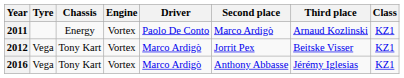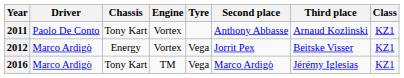columns swapped: Driver <-> Tyre
2011 | Chassis: Energy -> Tony Kart
2011 | Second place: Marco Ardigò -> Anthony Abbasse
2012 | Chassis: Tony Kart -> Energy
2016 | Engine: Vortex -> TM
2016 | Second place: Anthony Abbasse -> Marco Ardigò
